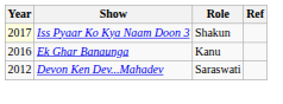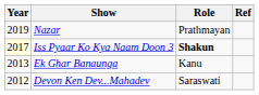+ row: 2019 | Nazar | Prathmayan
Iss Pyaar Ko Kya Naam Doon 3 | Role: normal -> bold
Ek Ghar Banaunga | Year: 2016 -> 2013
